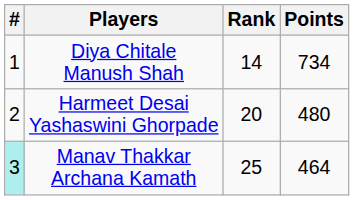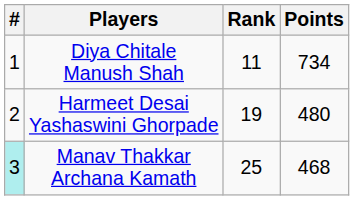Diya Chitale Manush Shah | Rank: 14 -> 11
Harmeet Desai Yashaswini Ghorpade | Rank: 20 -> 19
Manav Thakkar Archana Kamath | Points: 464 -> 468
